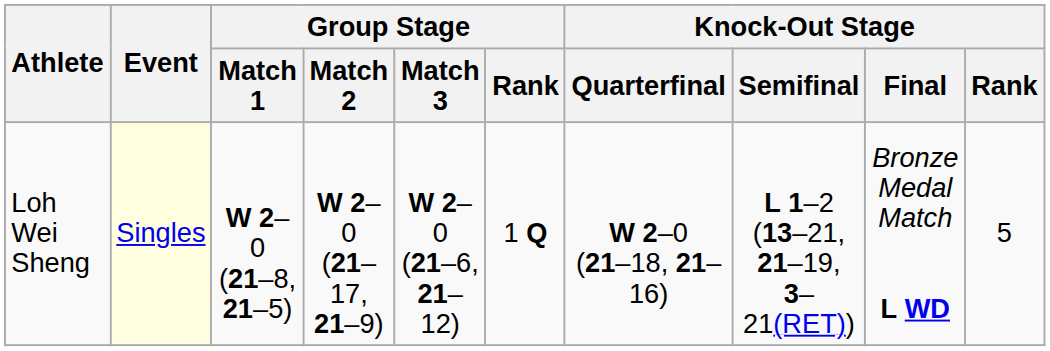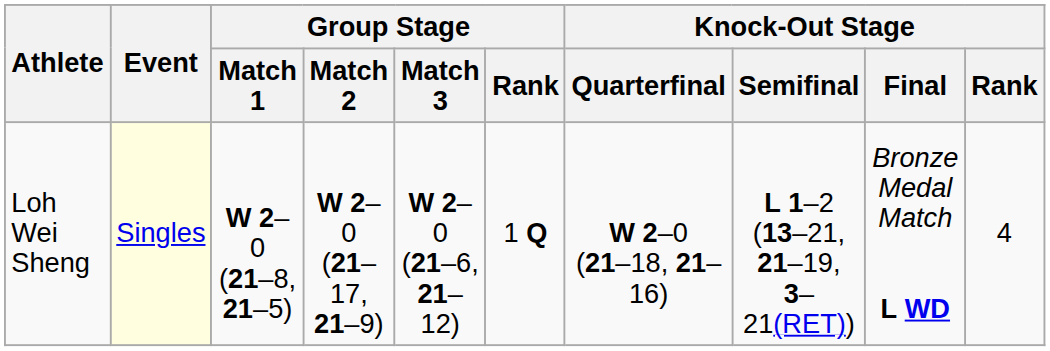Loh Wei Sheng | Knock-Out Stage / Rank: 5 -> 4
